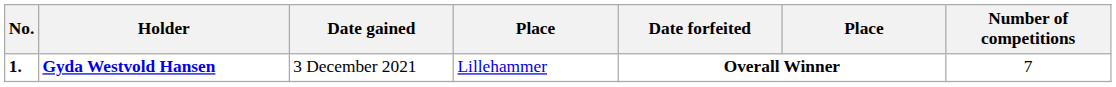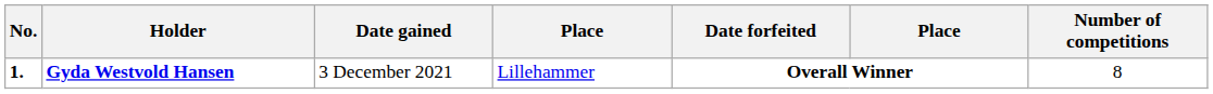Gyda Westvold Hansen | Number of competitions: 7 -> 8
